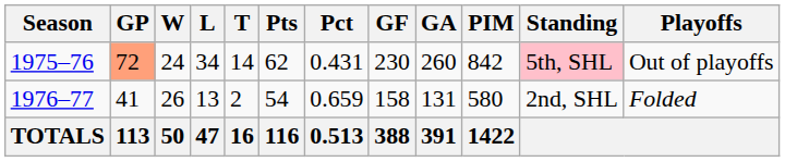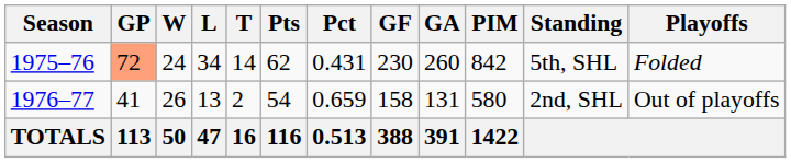1975–76 | Standing: pink background -> no background
1975–76 | Playoffs: Out of playoffs -> Folded
1976–77 | Playoffs: Folded -> Out of playoffs
